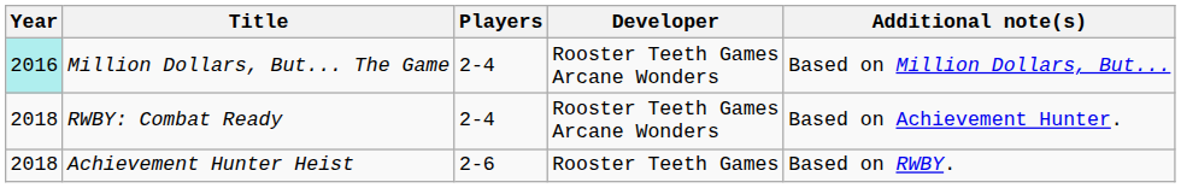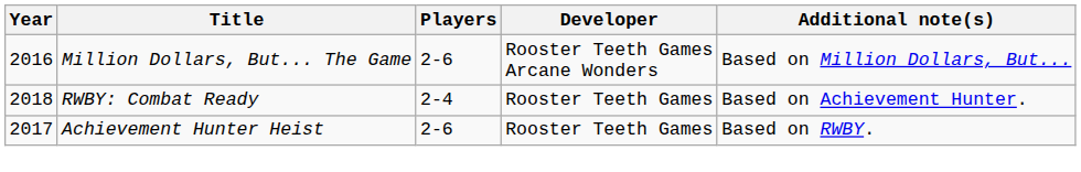Million Dollars, But... The Game | Year: paleturquoise background -> no background
Million Dollars, But... The Game | Players: 2-4 -> 2-6
RWBY: Combat Ready | Developer: Rooster Teeth Games Arcane Wonders -> Rooster Teeth Games
Achievement Hunter Heist | Year: 2018 -> 2017
